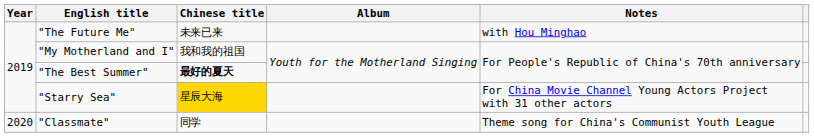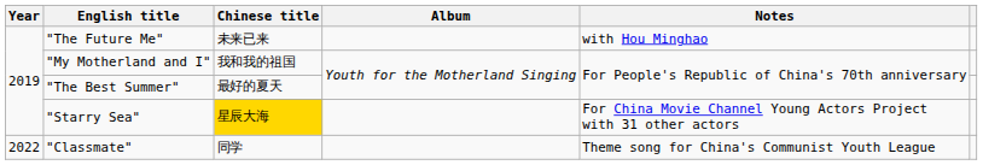"The Best Summer" | Chinese title: bold -> normal
"Classmate" | Year: 2020 -> 2022
